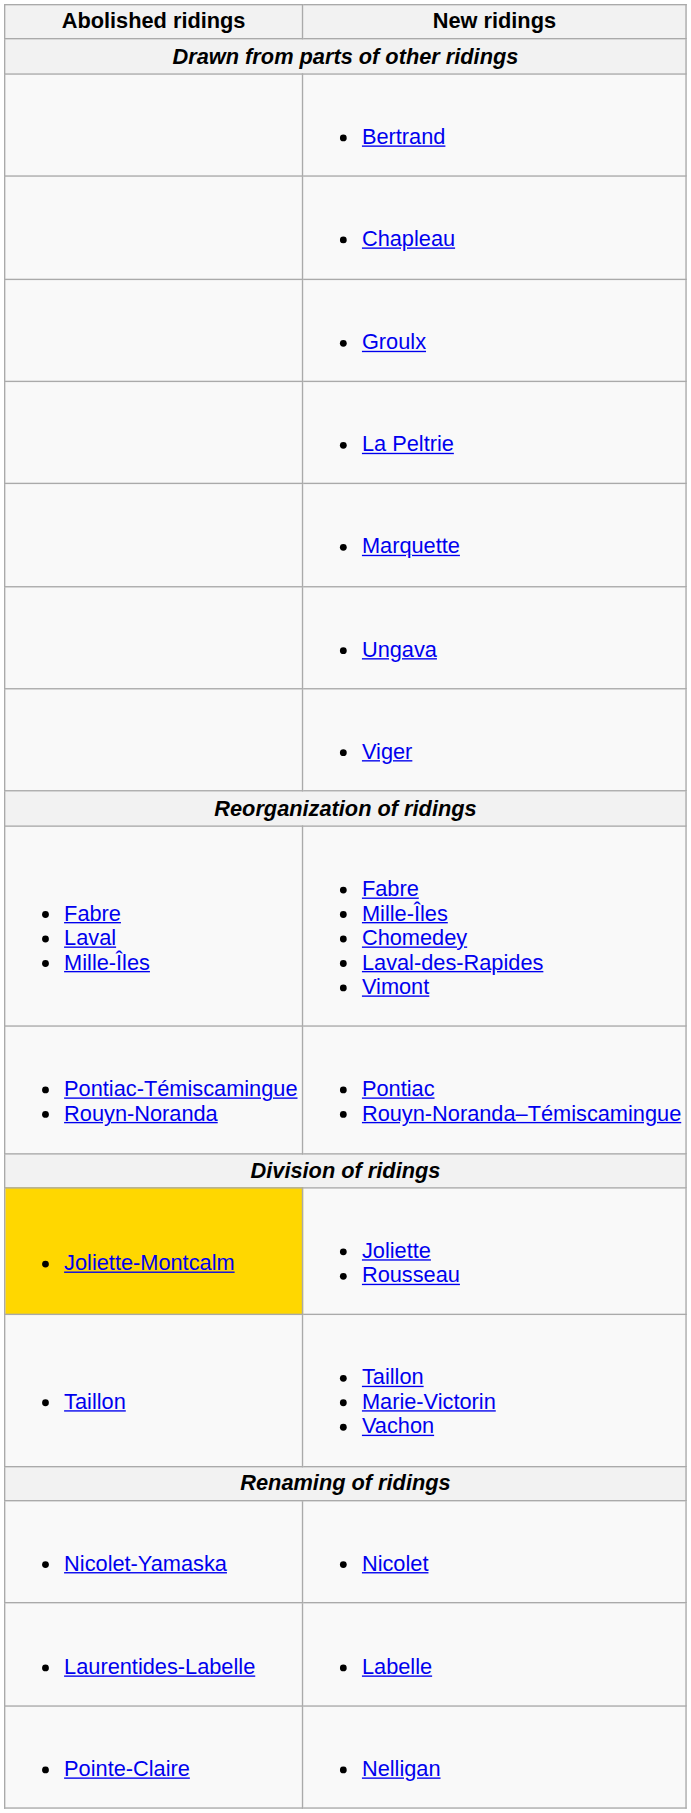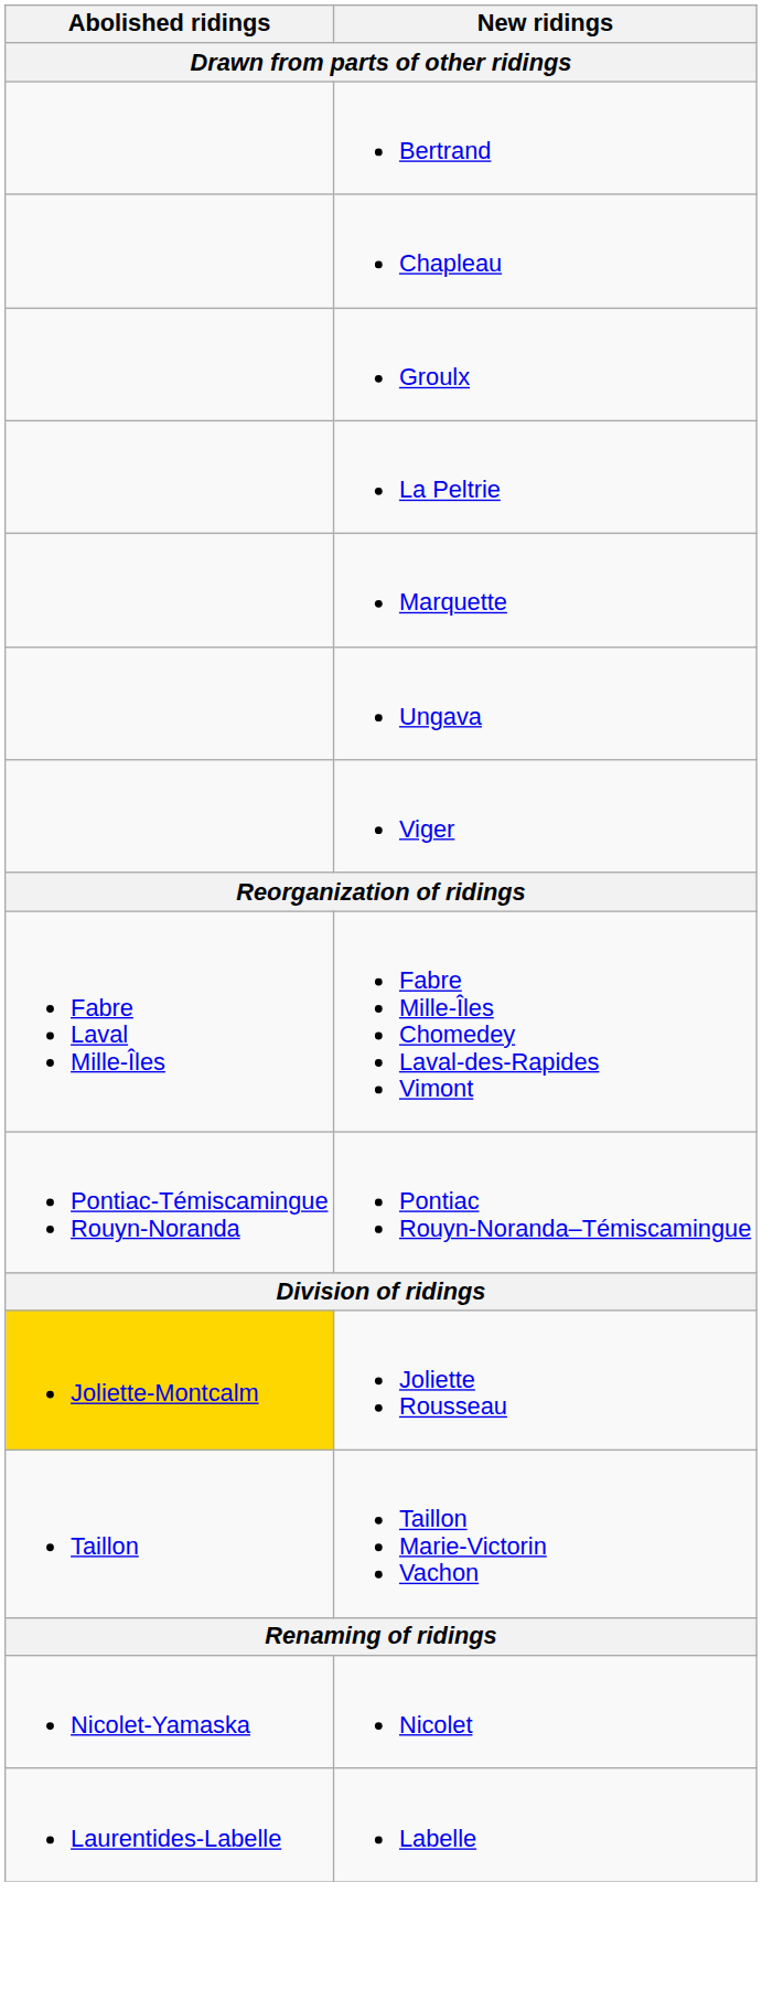- row: Pointe-Claire | Nelligan
